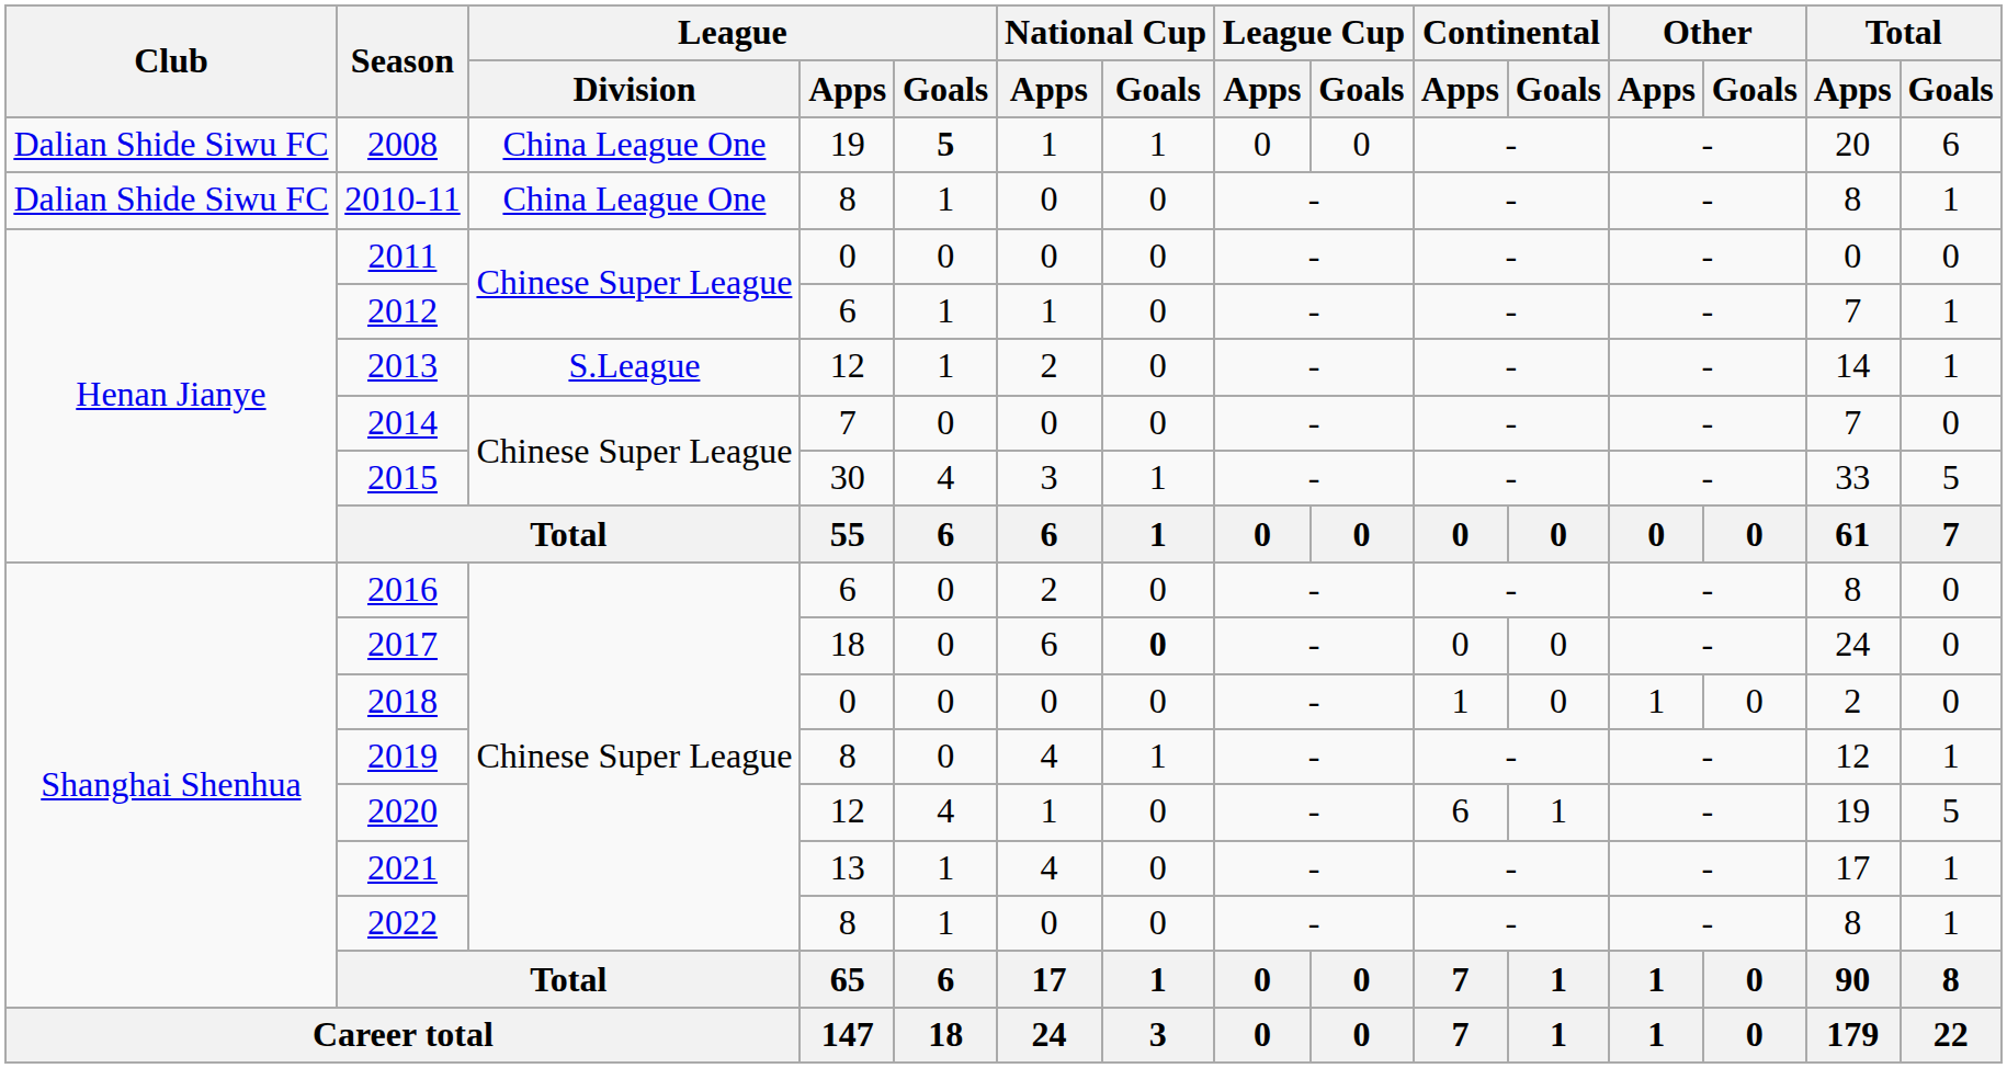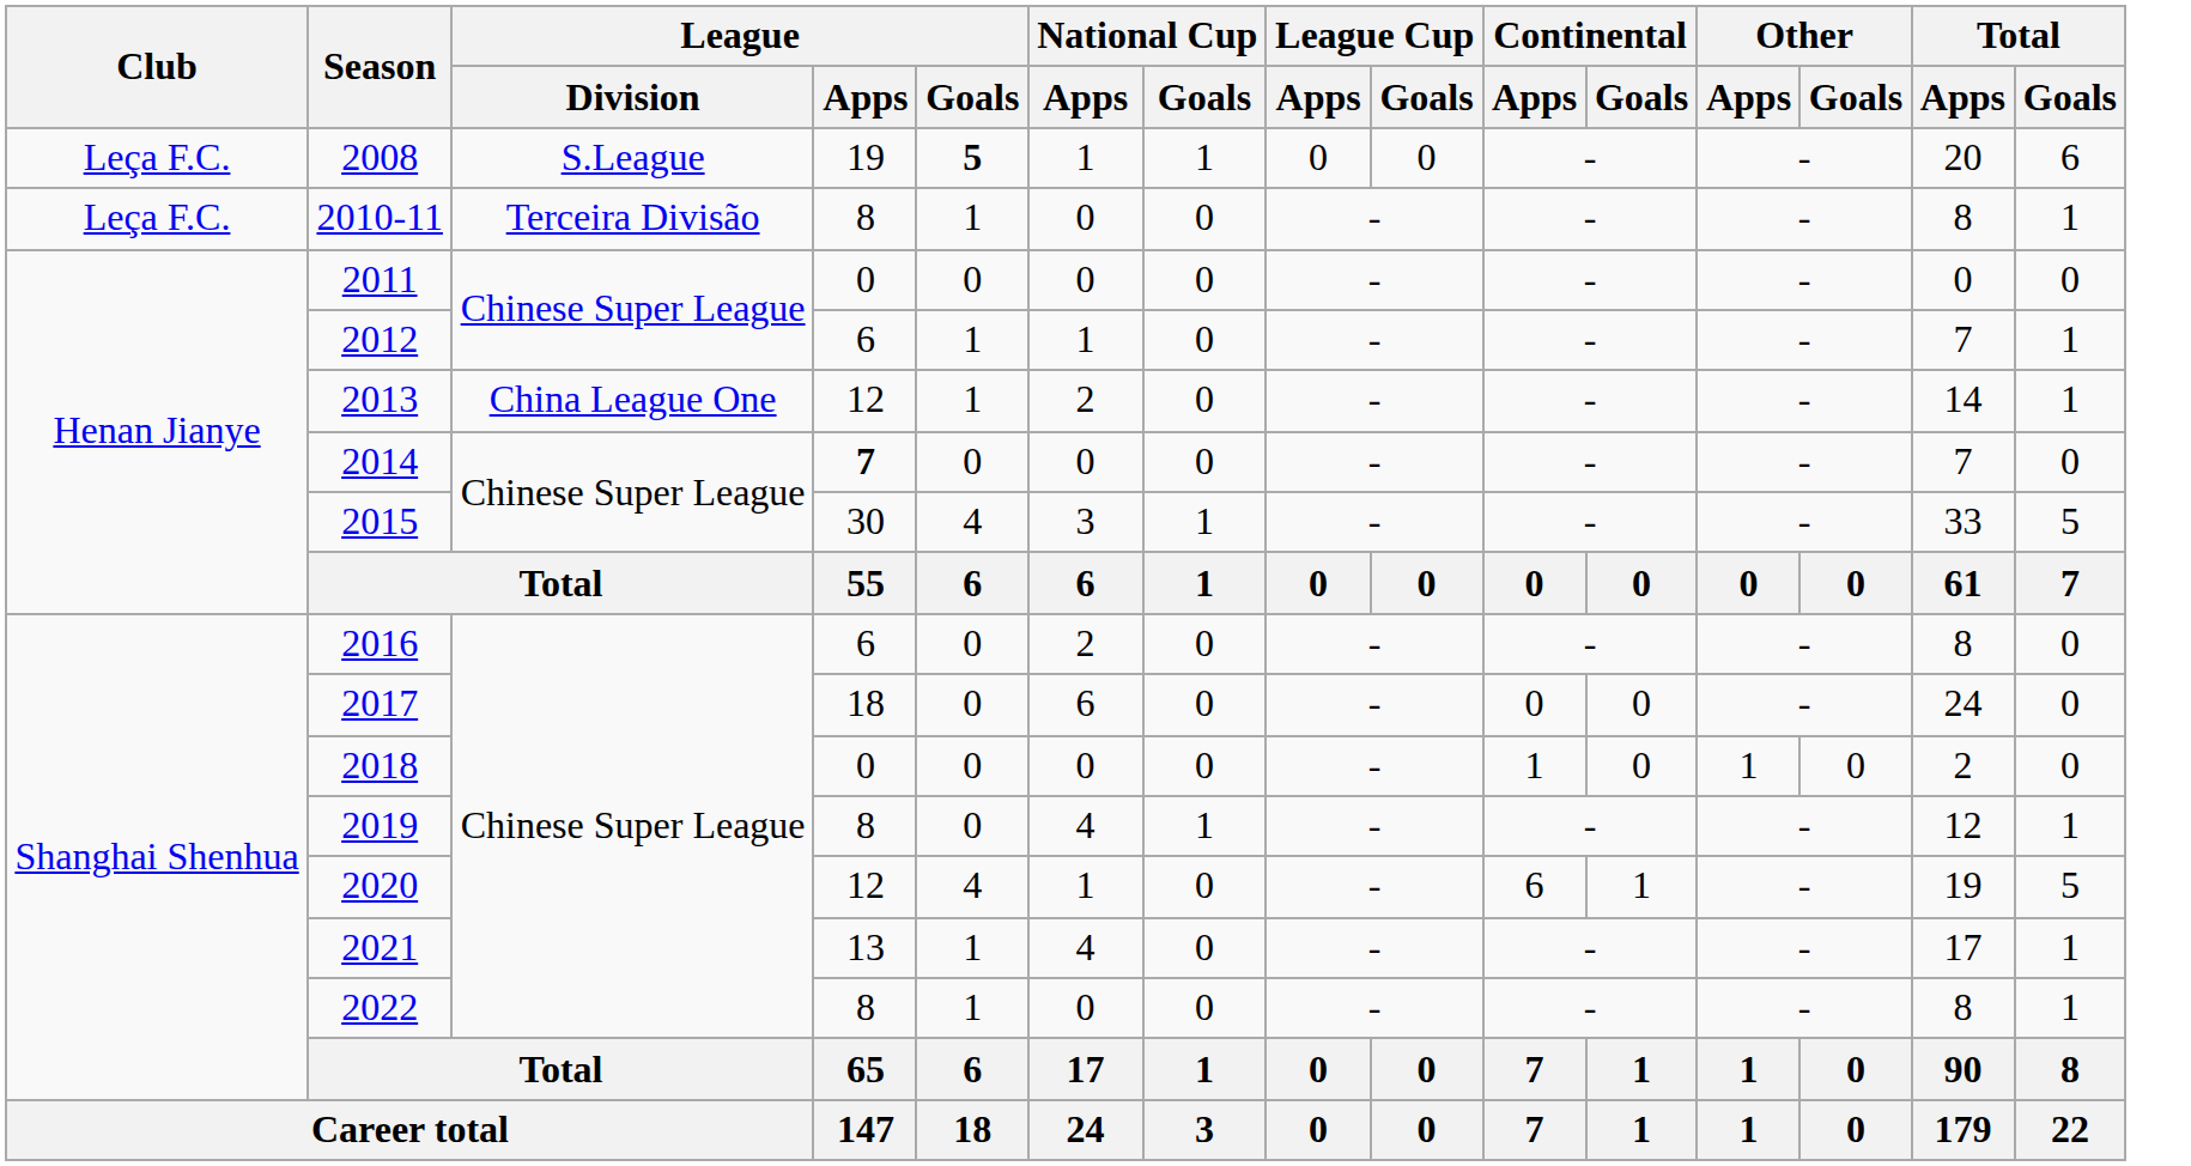2008 | Club: Dalian Shide Siwu FC -> Leça F.C.
2008 | League / Division: China League One -> S.League
2010-11 | Club: Dalian Shide Siwu FC -> Leça F.C.
2010-11 | League / Division: China League One -> Terceira Divisão
2013 | League / Division: S.League -> China League One
2014 | League / Apps: normal -> bold
2017 | National Cup / Goals: bold -> normal
